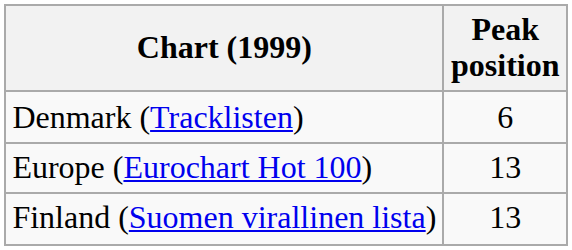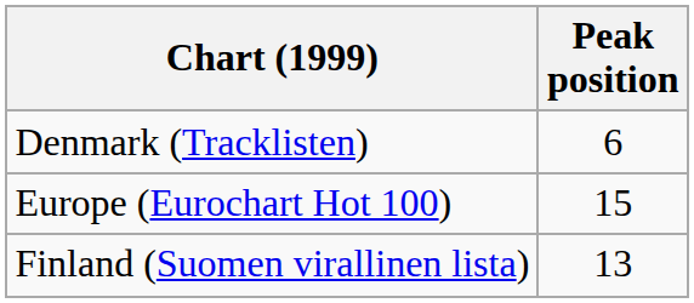Europe (Eurochart Hot 100) | Peak position: 13 -> 15
